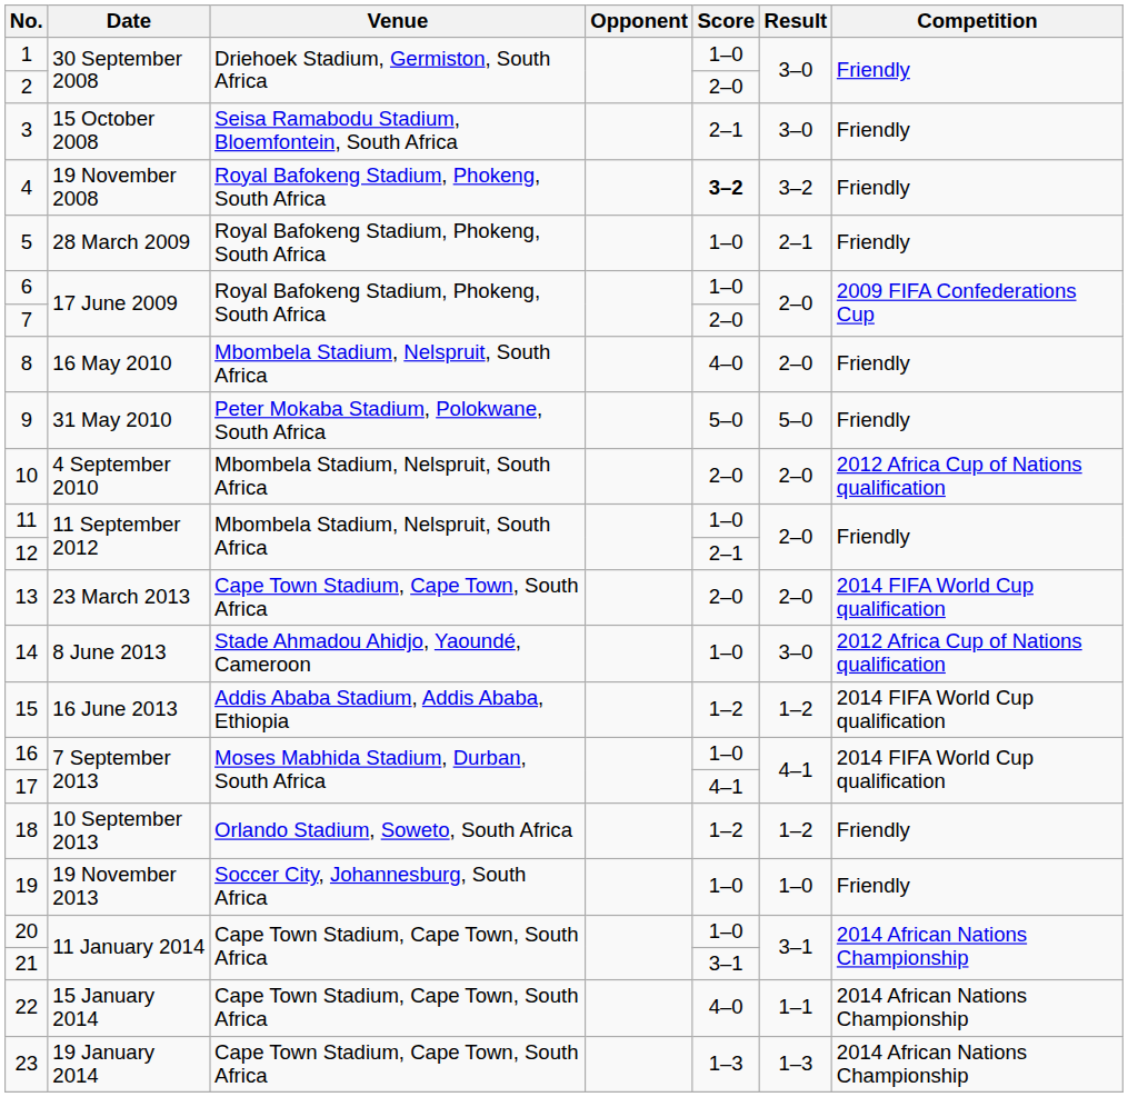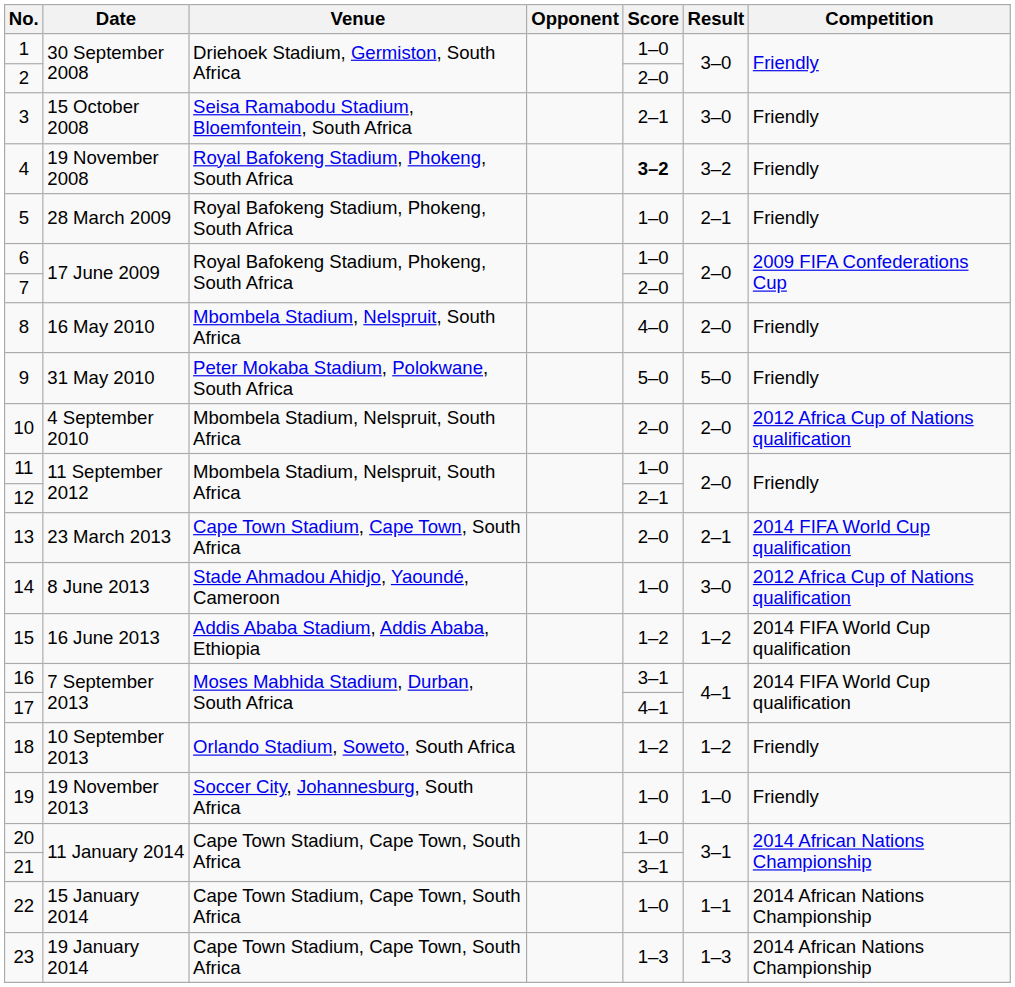13 | Result: 2–0 -> 2–1
16 | Score: 1–0 -> 3–1
22 | Score: 4–0 -> 1–0
